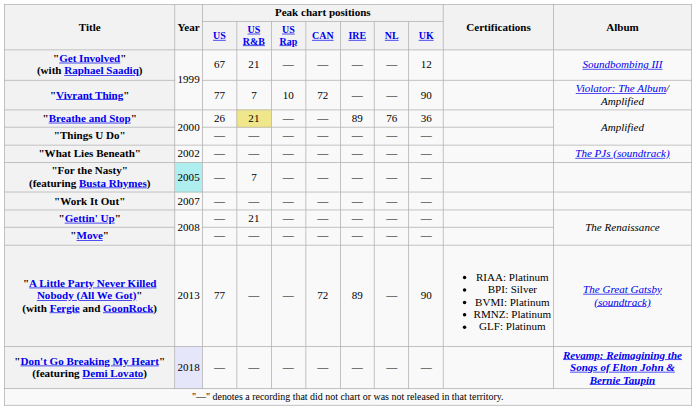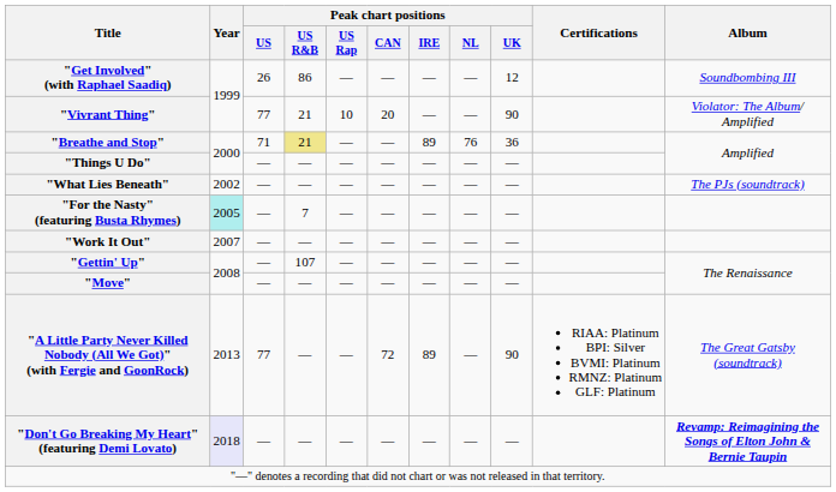"Get Involved" (with Raphael Saadiq) | Peak chart positions / US: 67 -> 26
"Get Involved" (with Raphael Saadiq) | Peak chart positions / US R&B: 21 -> 86
"Vivrant Thing" | Peak chart positions / US R&B: 7 -> 21
"Vivrant Thing" | Peak chart positions / CAN: 72 -> 20
"Breathe and Stop" | Peak chart positions / US: 26 -> 71
"Gettin' Up" | Peak chart positions / US R&B: 21 -> 107
